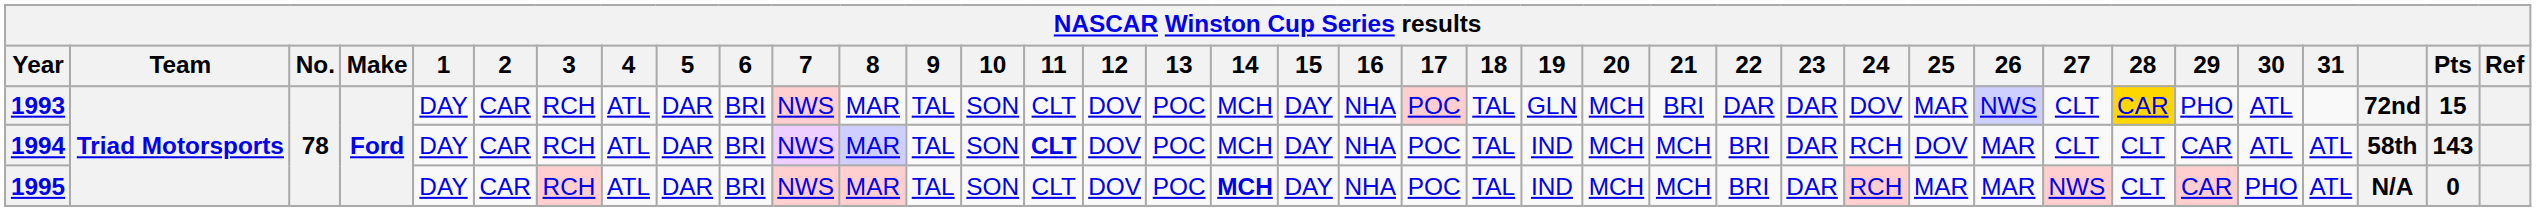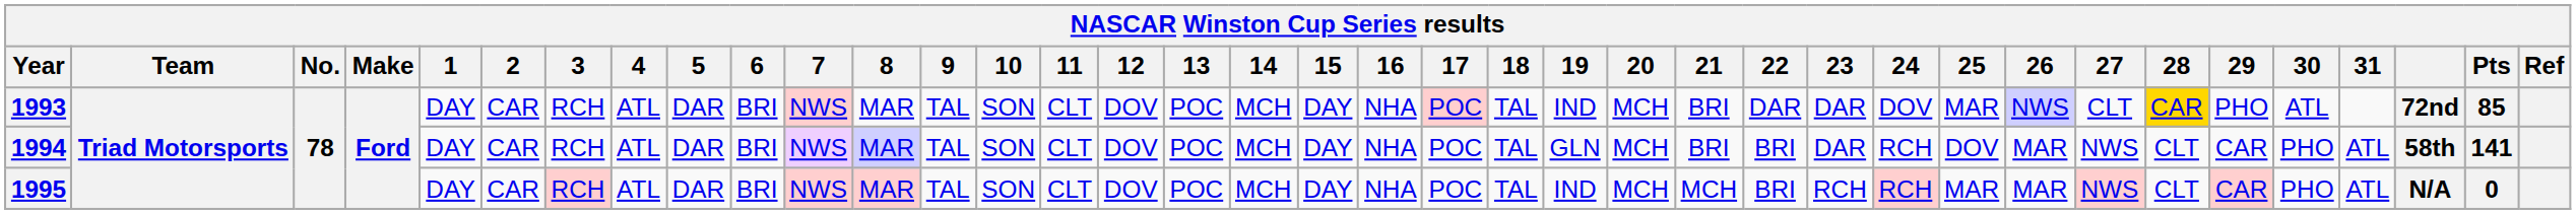1993 | 19: GLN -> IND
1993 | Pts: 15 -> 85
1994 | 11: bold -> normal
1994 | 19: IND -> GLN
1994 | 21: MCH -> BRI
1994 | 27: CLT -> NWS
1994 | 30: ATL -> PHO
1994 | Pts: 143 -> 141
1995 | 14: bold -> normal
1995 | 23: DAR -> RCH
